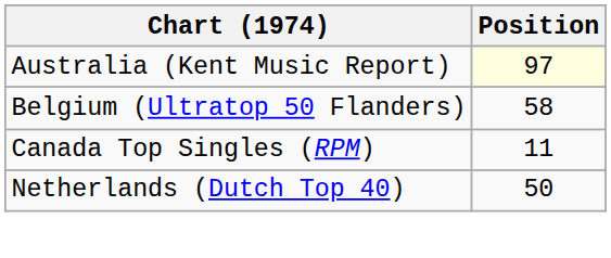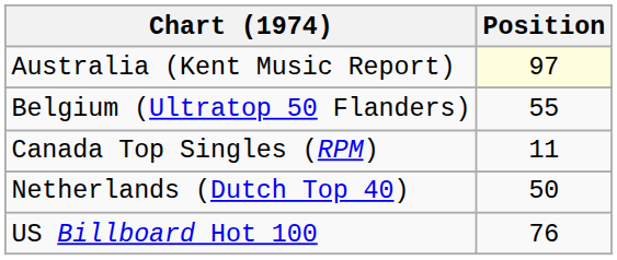Belgium (Ultratop 50 Flanders) | Position: 58 -> 55
+ row: US Billboard Hot 100 | 76
